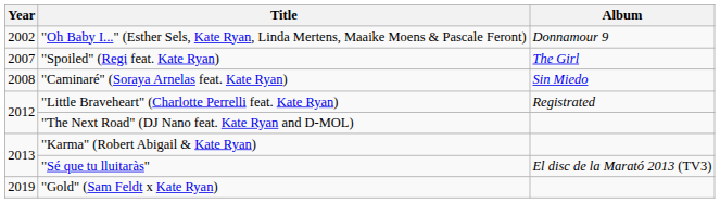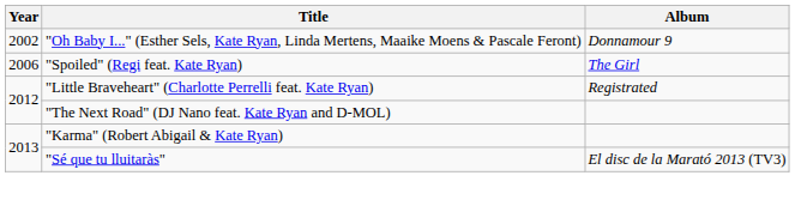"Spoiled" (Regi feat. Kate Ryan) | Year: 2007 -> 2006
- row: 2008 | "Caminaré" (Soraya Arnelas feat. Kate Ryan) | Sin Miedo
- row: 2019 | "Gold" (Sam Feldt x Kate Ryan)
